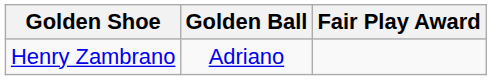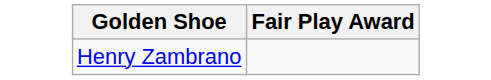- column: Golden Ball | Adriano
